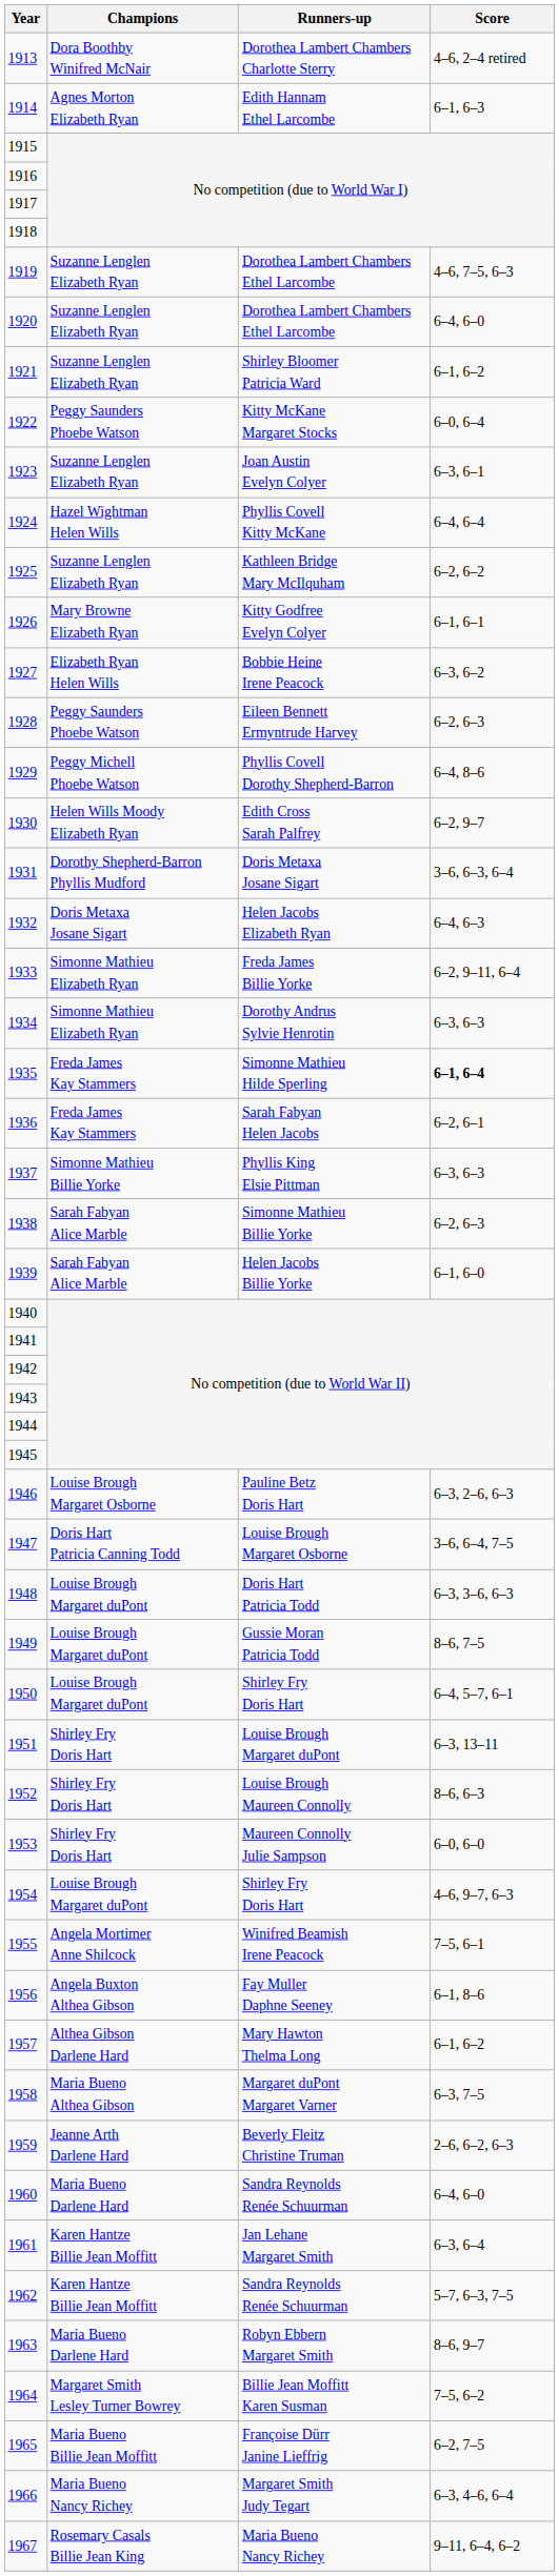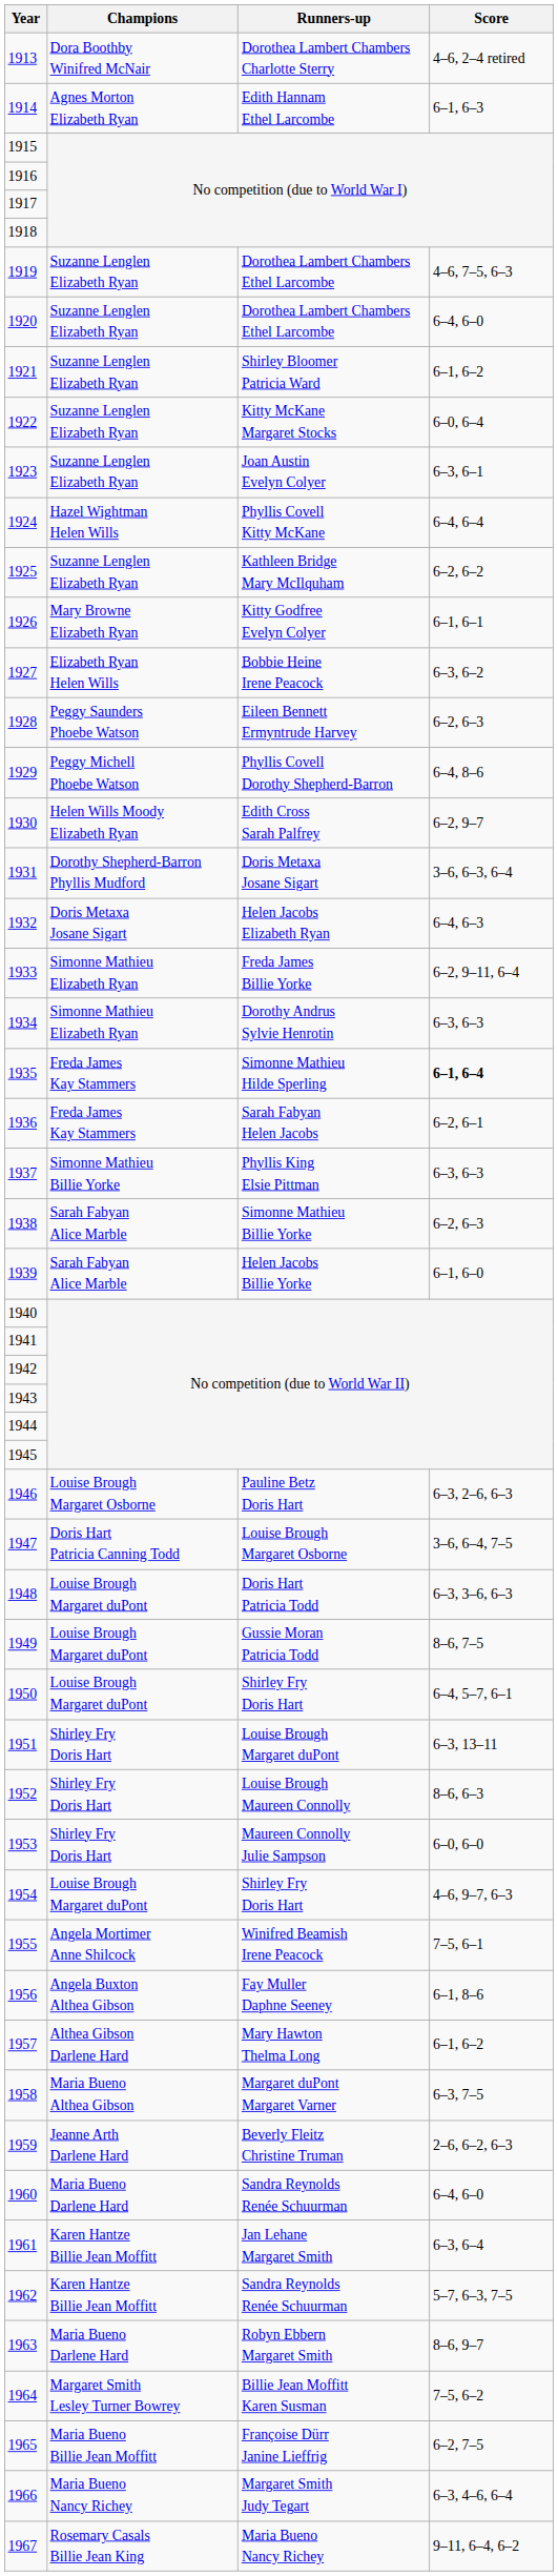1922 | Champions: Peggy Saunders Phoebe Watson -> Suzanne Lenglen Elizabeth Ryan
